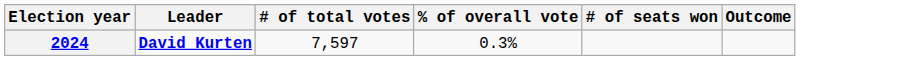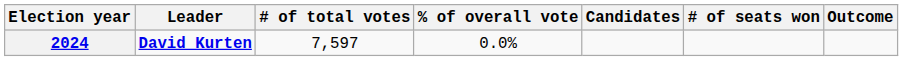+ column: Candidates
2024 | % of overall vote: 0.3% -> 0.0%
